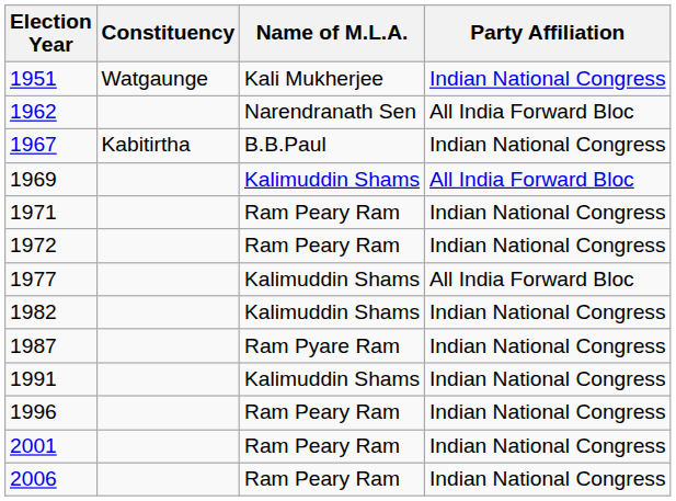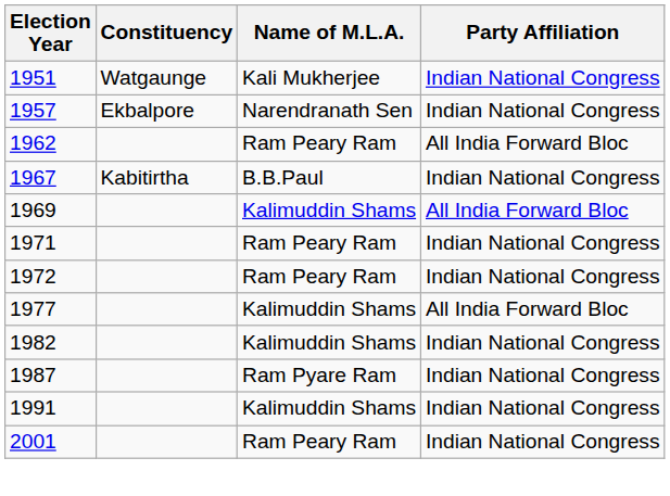+ row: 1957 | Ekbalpore | Narendranath Sen | Indian National Congress
1962 | Name of M.L.A.: Narendranath Sen -> Ram Peary Ram
- row: 1996 | Ram Peary Ram | Indian National Congress
- row: 2006 | Ram Peary Ram | Indian National Congress
